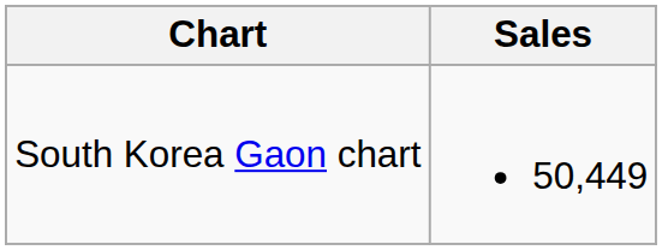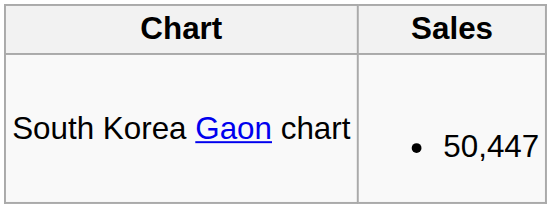South Korea Gaon chart | Sales: 50,449 -> 50,447
